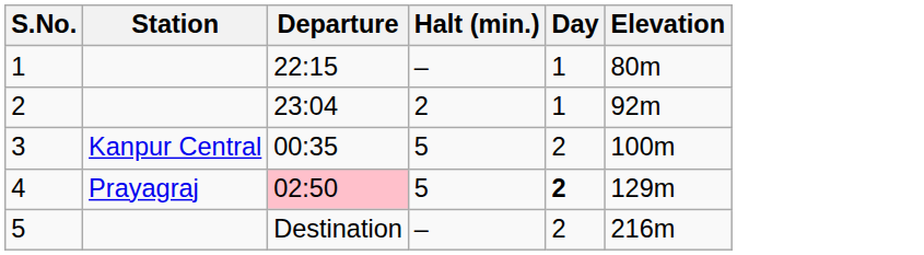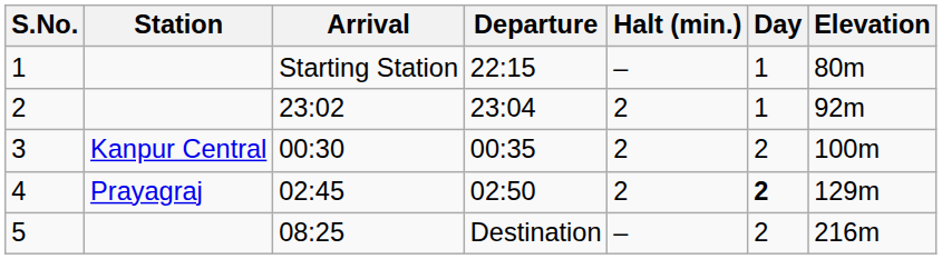+ column: Arrival | Starting Station | 23:02 | 00:30 | 02:45 | 08:25
3 | Halt (min.): 5 -> 2
4 | Departure: pink background -> no background
4 | Halt (min.): 5 -> 2
